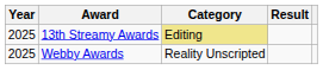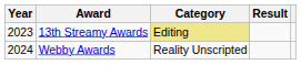13th Streamy Awards | Year: 2025 -> 2023
Webby Awards | Year: 2025 -> 2024
